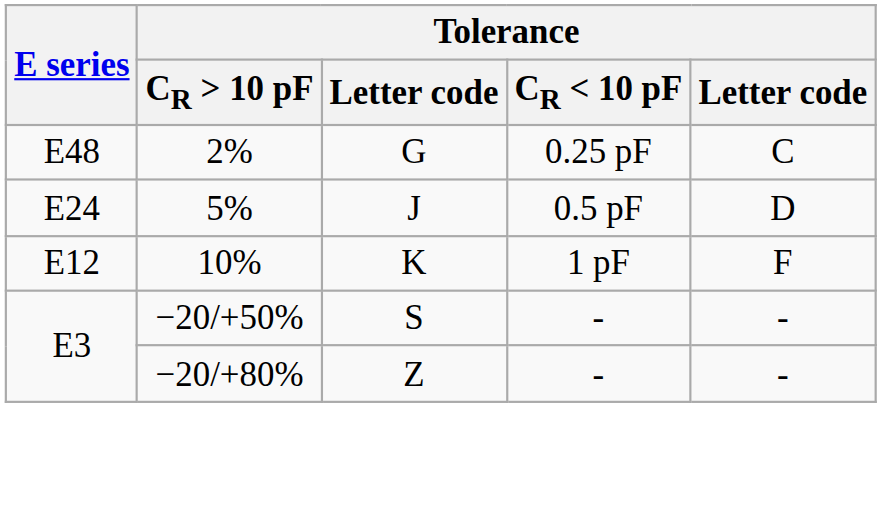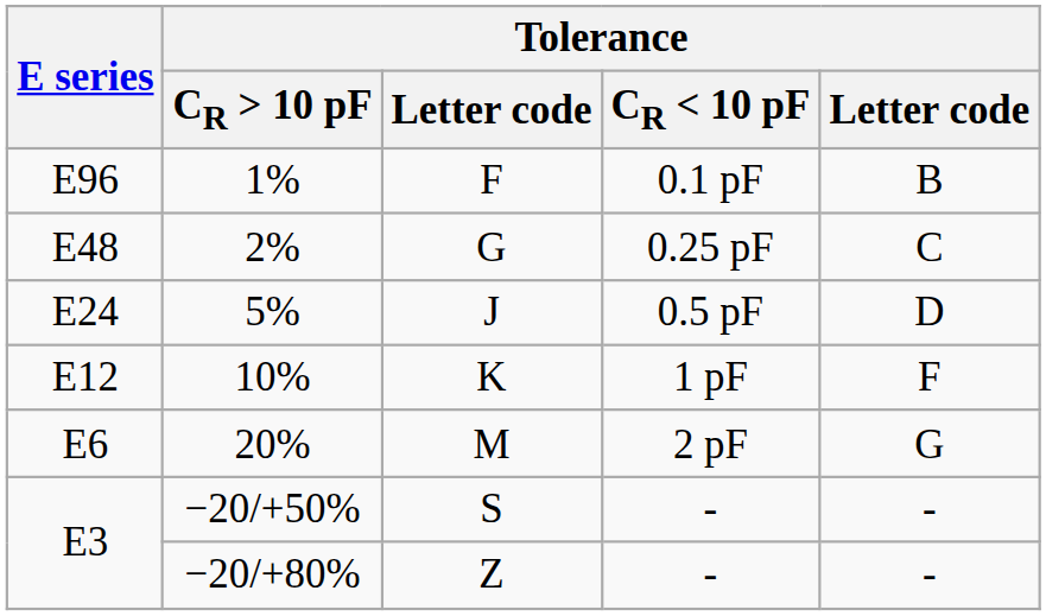+ row: E96 | 1% | F | 0.1 pF | B
+ row: E6 | 20% | M | 2 pF | G
